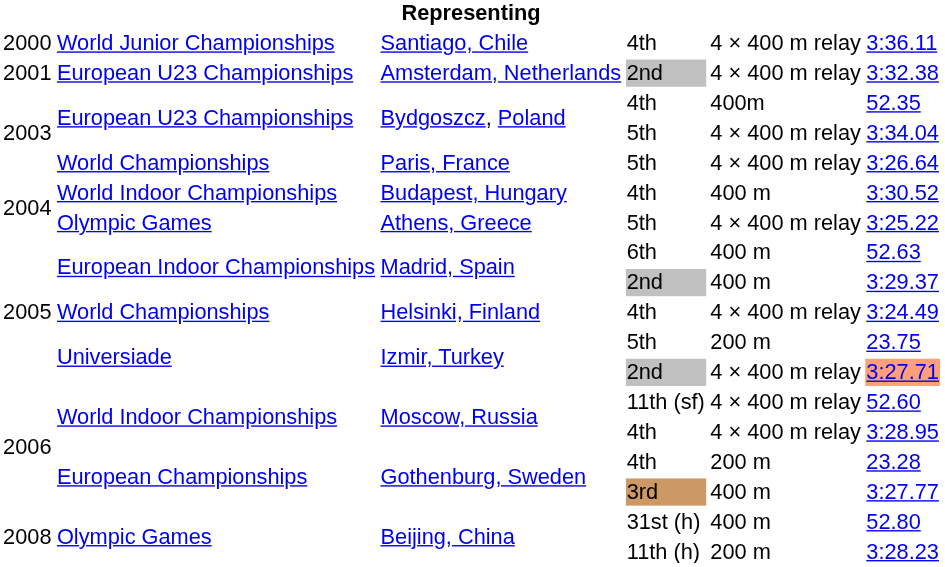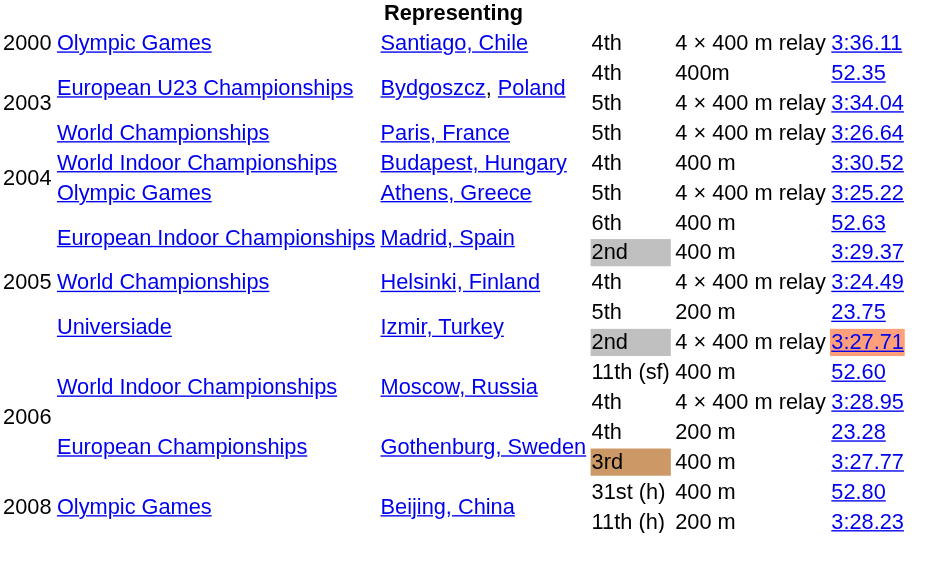Santiago, Chile | column 2: World Junior Championships -> Olympic Games
- row: 2001 | European U23 Championships | Amsterdam, Netherlands | 2nd | 4 × 400 m relay | 3:32.38
Moscow, Russia / 11th (sf) | column 5: 4 × 400 m relay -> 400 m
